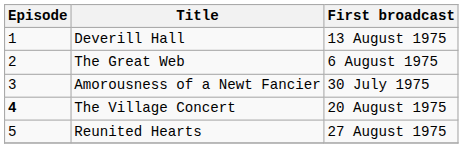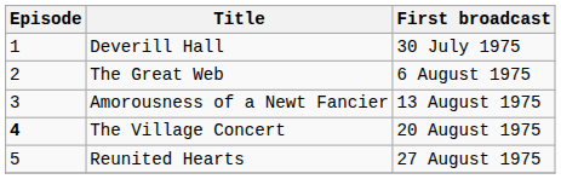Deverill Hall | First broadcast: 13 August 1975 -> 30 July 1975
Amorousness of a Newt Fancier | First broadcast: 30 July 1975 -> 13 August 1975
